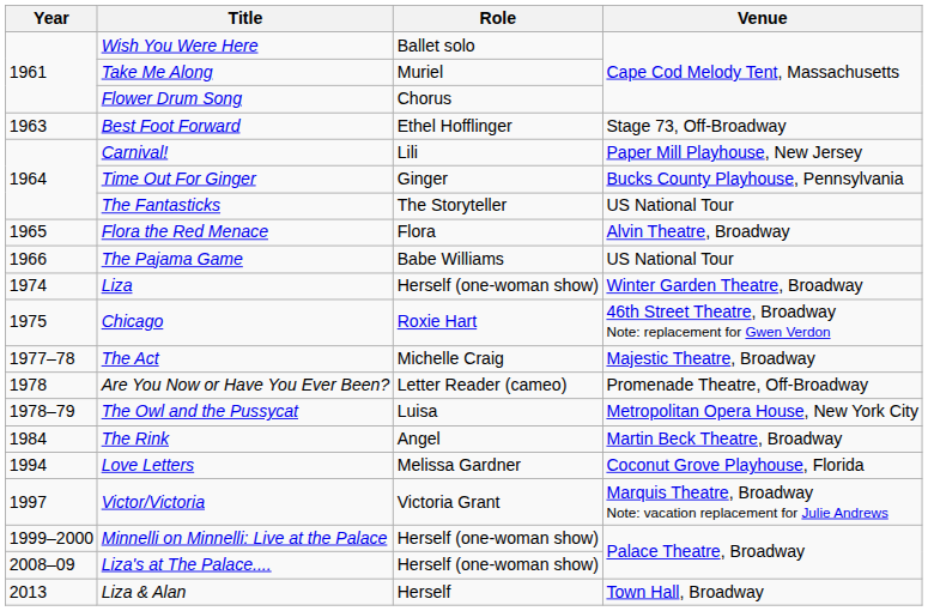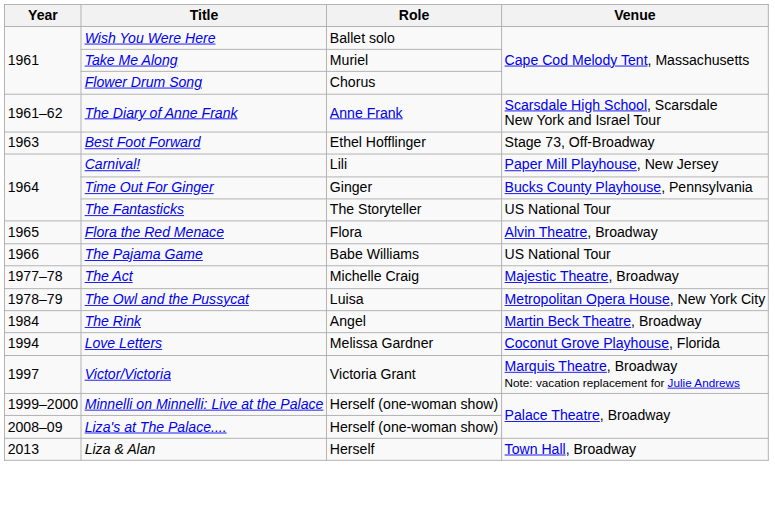+ row: 1961–62 | The Diary of Anne Frank | Anne Frank | Scarsdale High School, Scarsdale New York and Israel Tour
- row: 1974 | Liza | Herself (one-woman show) | Winter Garden Theatre, Broadway
- row: 1975 | Chicago | Roxie Hart | 46th Street Theatre, Broadway Note: replacement for Gwen Verdon
- row: 1978 | Are You Now or Have You Ever Been? | Letter Reader (cameo) | Promenade Theatre, Off-Broadway
